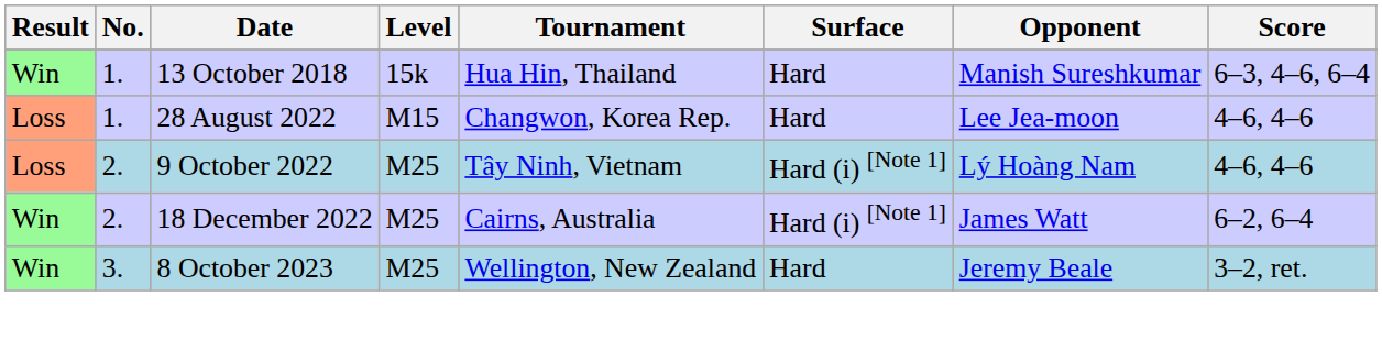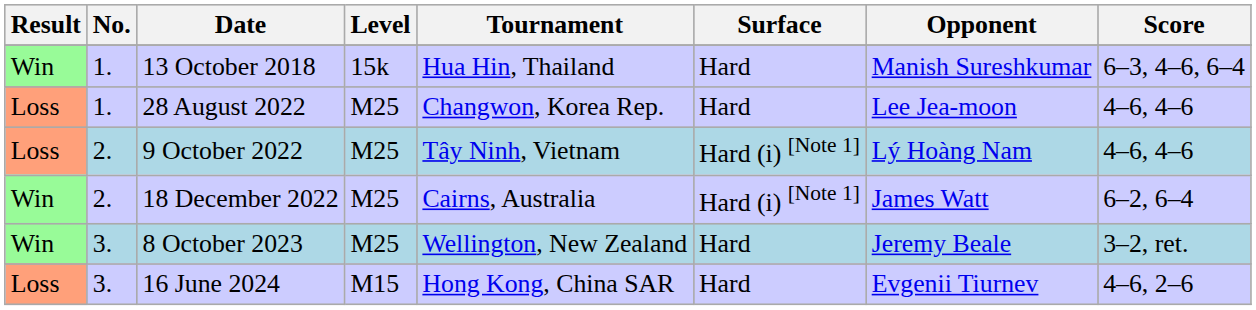28 August 2022 | Level: M15 -> M25
+ row: Loss | 3. | 16 June 2024 | M15 | Hong Kong, China SAR | Hard | Evgenii Tiurnev | 4–6, 2–6
